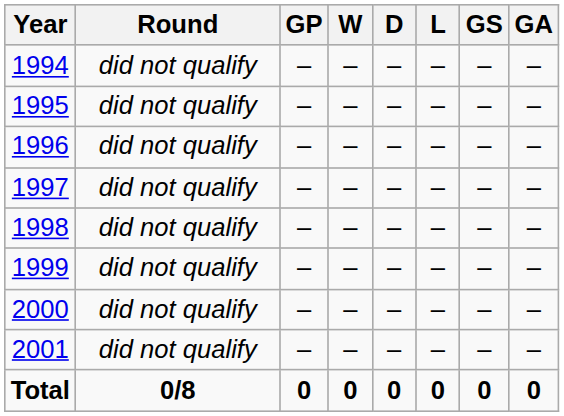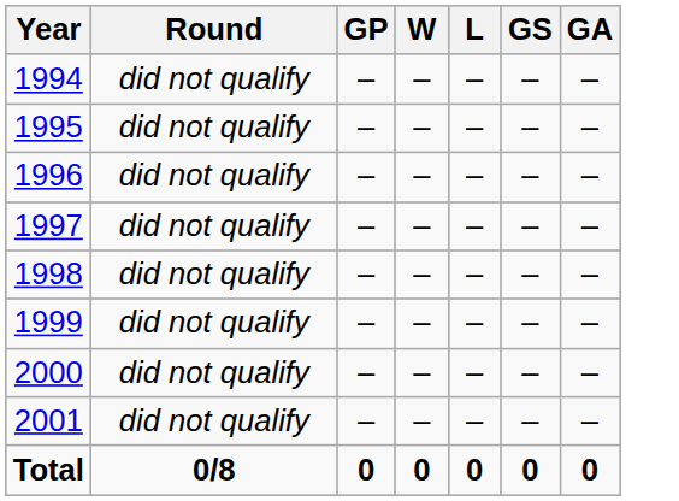- column: D | – | – | – | – | – | – | – | – | 0
